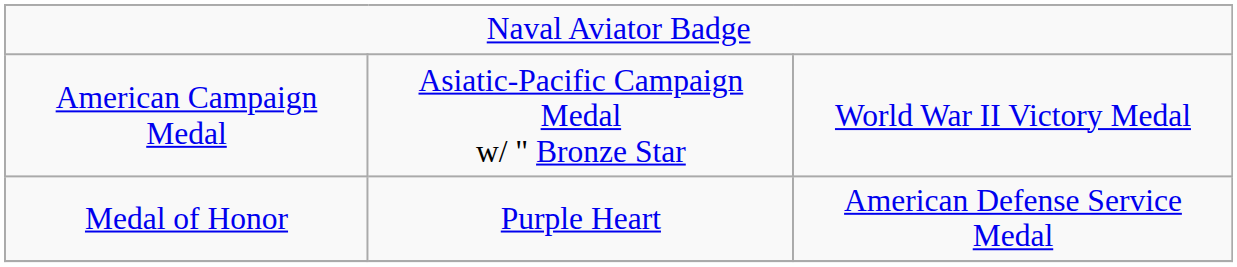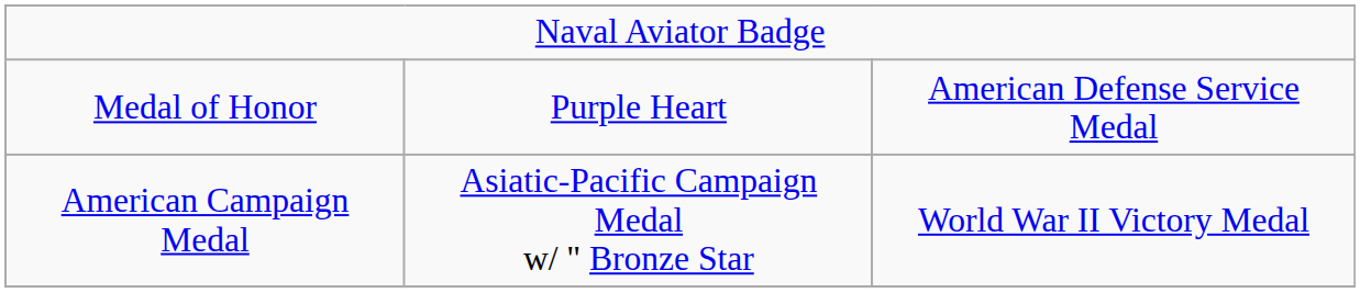rows swapped: Medal of Honor <-> American Campaign Medal
